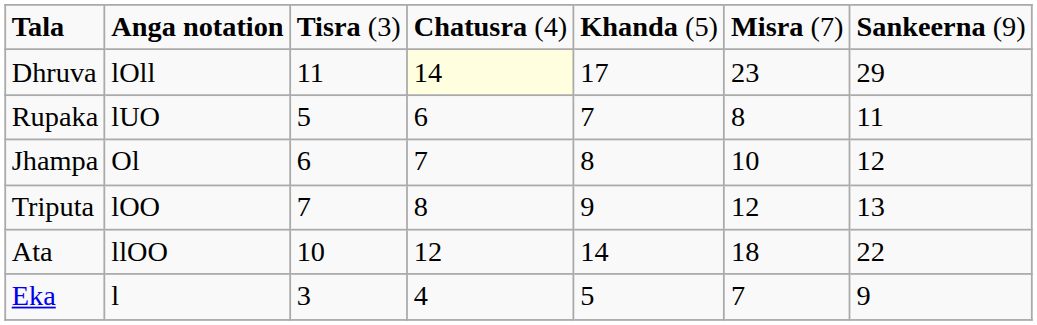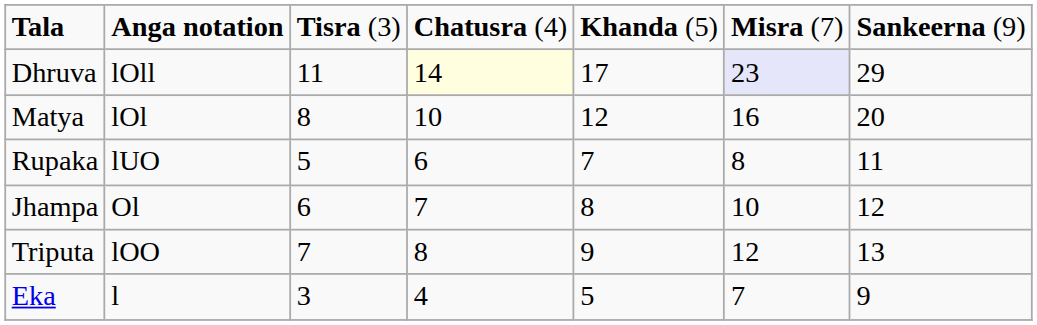Dhruva | column 6: no background -> lavender background
+ row: Matya | lOl | 8 | 10 | 12 | 16 | 20
- row: Ata | llOO | 10 | 12 | 14 | 18 | 22
